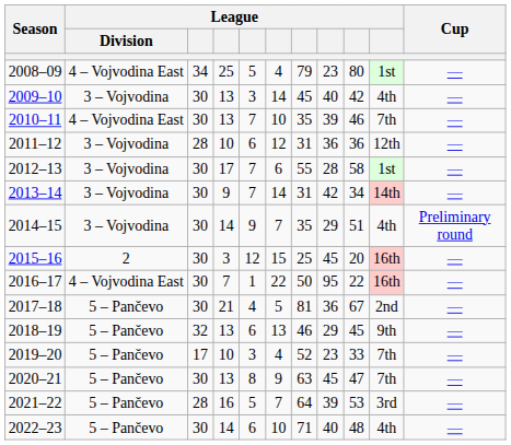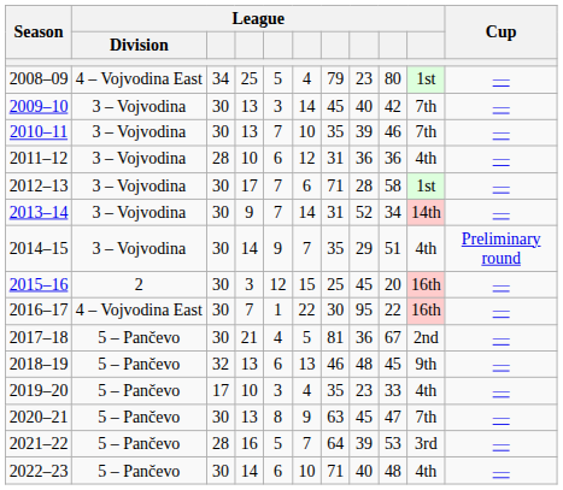2009–10 | column 10: 4th -> 7th
2010–11 | League / Division: 4 – Vojvodina East -> 3 – Vojvodina
2011–12 | column 10: 12th -> 4th
2012–13 | column 7: 55 -> 71
2013–14 | column 8: 42 -> 52
2016–17 | column 7: 50 -> 30
2018–19 | column 8: 29 -> 48
2019–20 | column 7: 52 -> 35
2019–20 | column 10: 7th -> 4th
